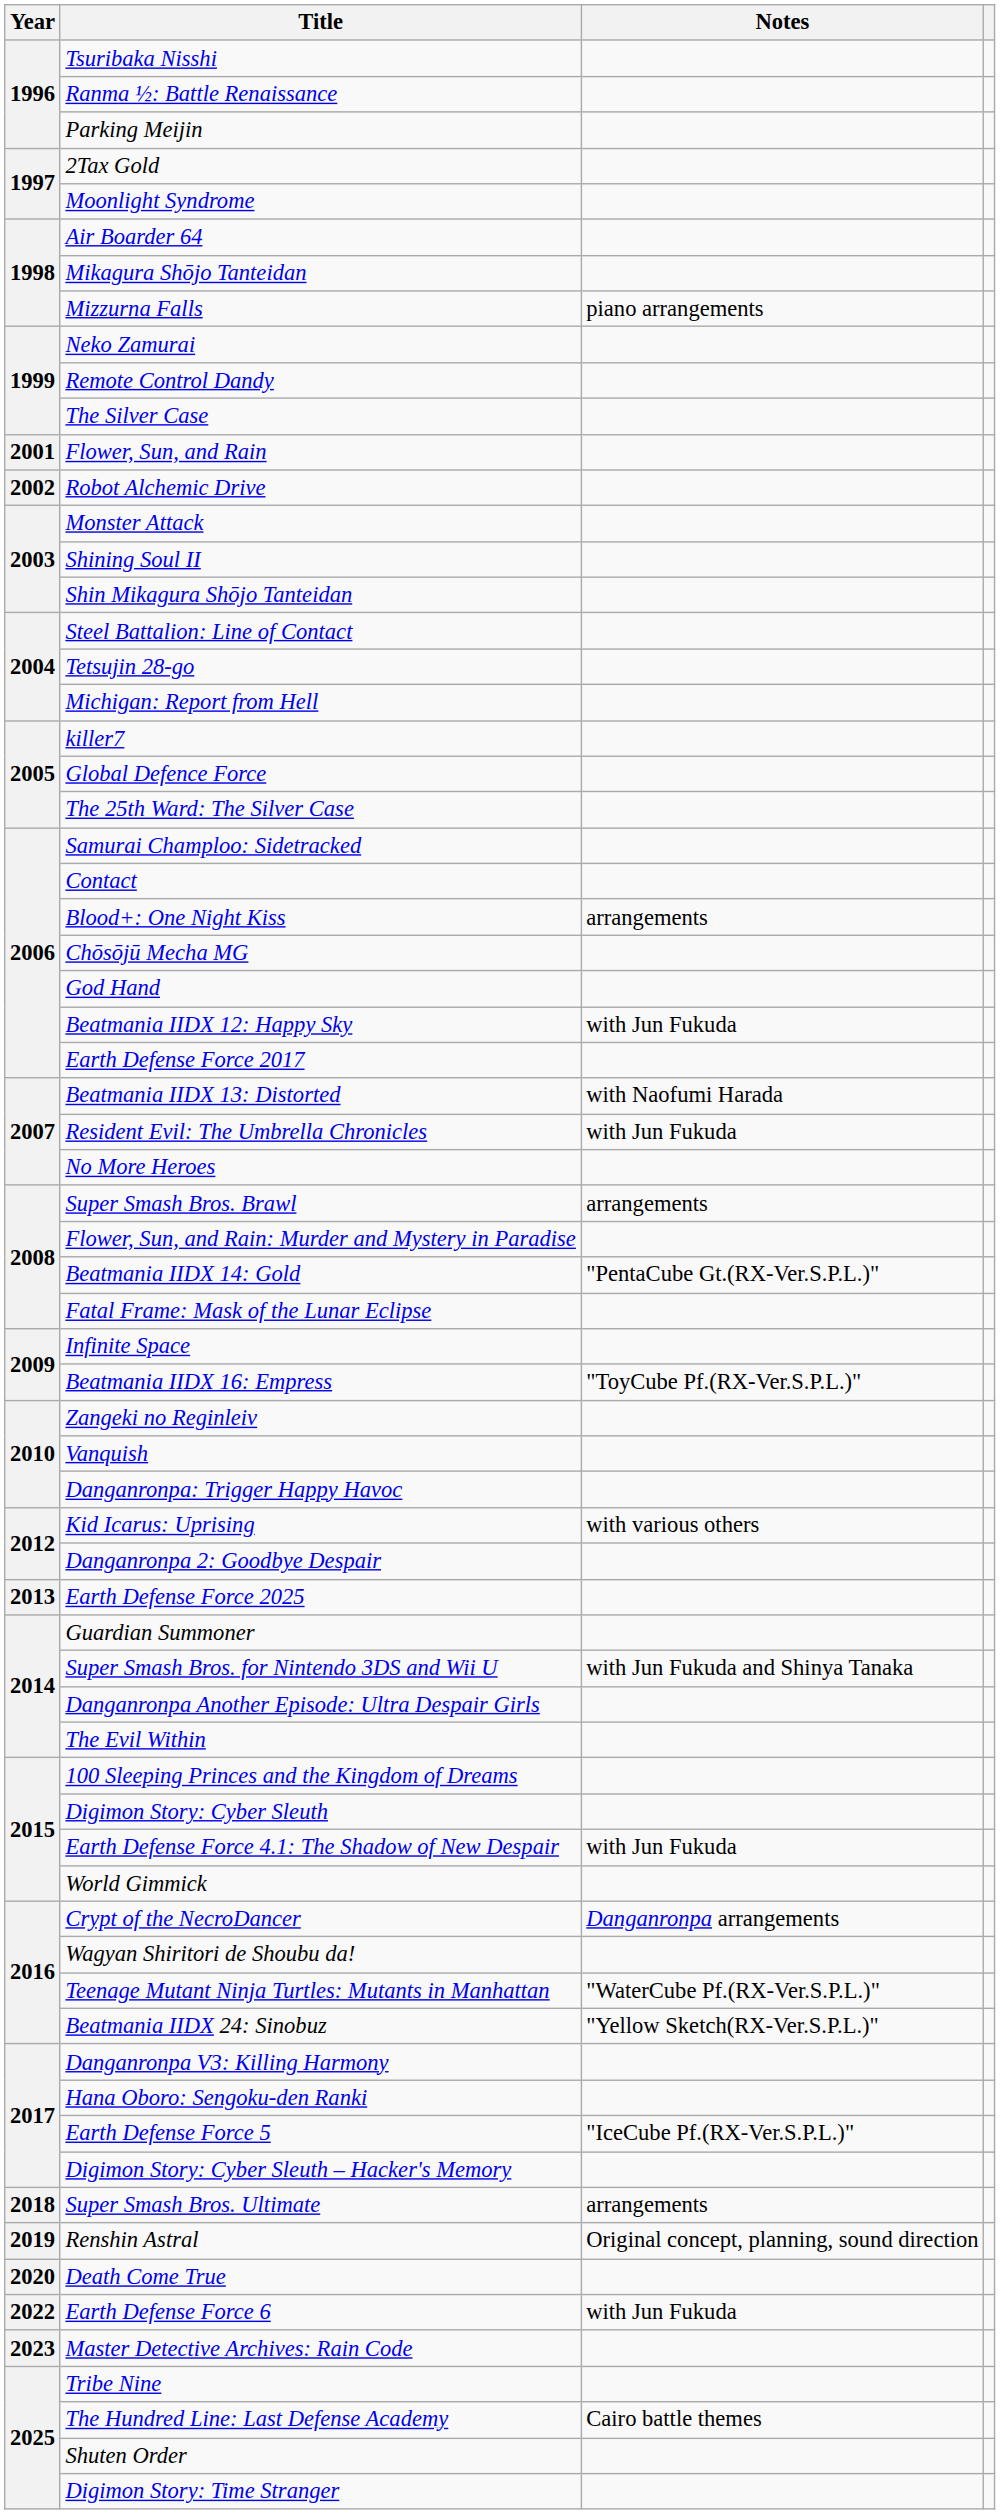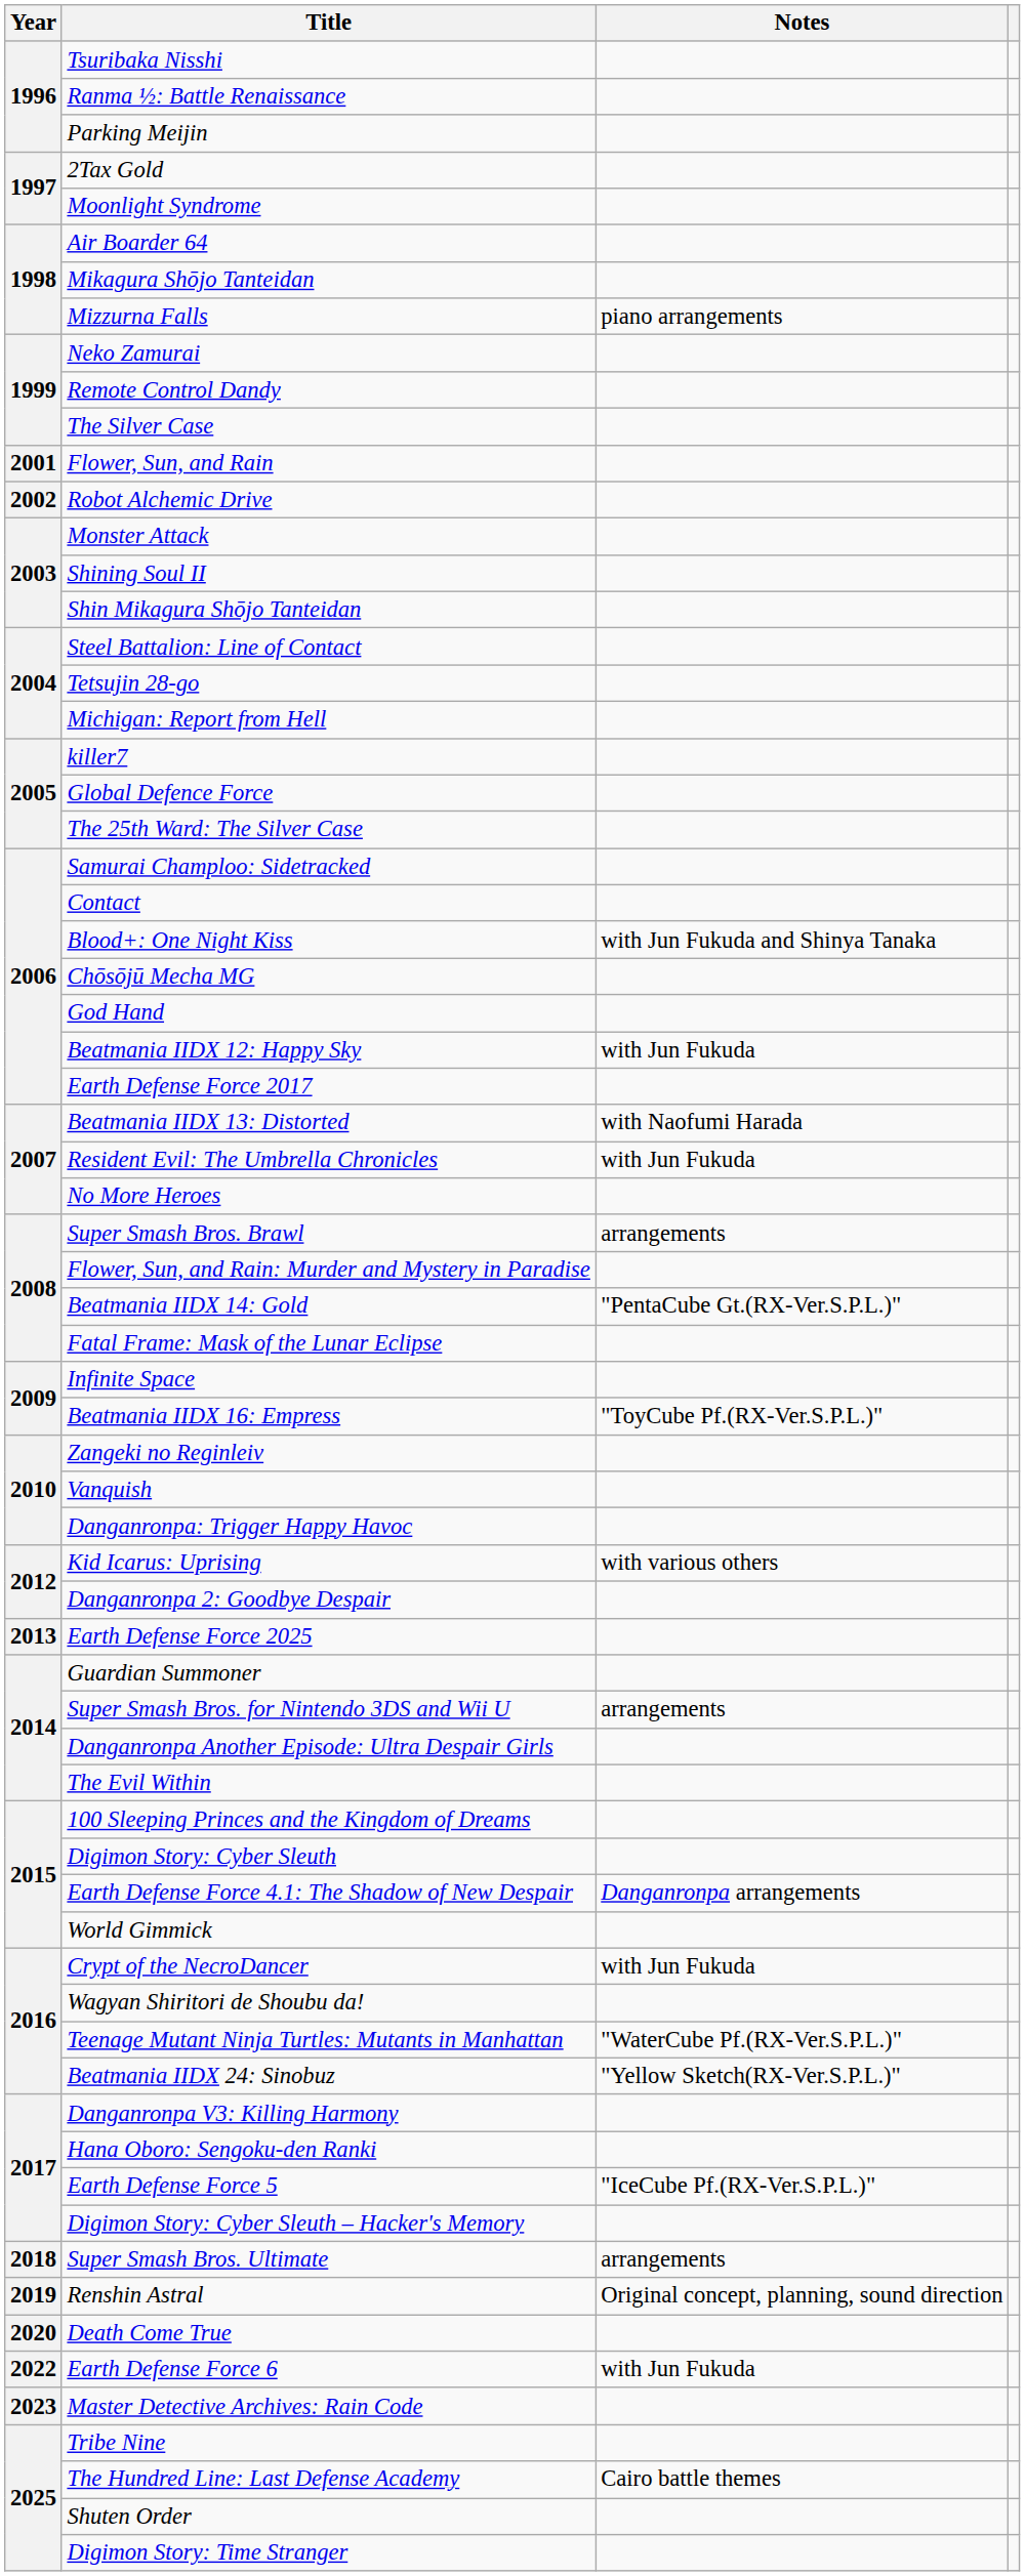Blood+: One Night Kiss | Notes: arrangements -> with Jun Fukuda and Shinya Tanaka
Super Smash Bros. for Nintendo 3DS and Wii U | Notes: with Jun Fukuda and Shinya Tanaka -> arrangements
Earth Defense Force 4.1: The Shadow of New Despair | Notes: with Jun Fukuda -> Danganronpa arrangements
Crypt of the NecroDancer | Notes: Danganronpa arrangements -> with Jun Fukuda
